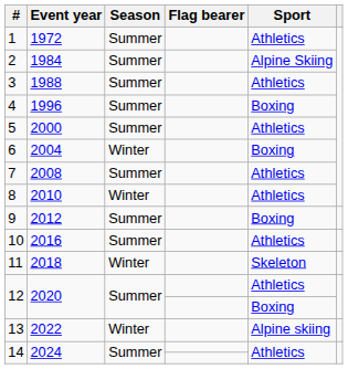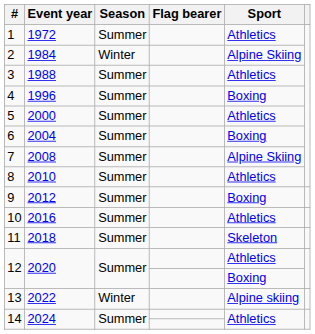2 | Season: Summer -> Winter
6 | Season: Winter -> Summer
7 | Sport: Athletics -> Alpine Skiing
8 | Season: Winter -> Summer
11 | Season: Winter -> Summer
